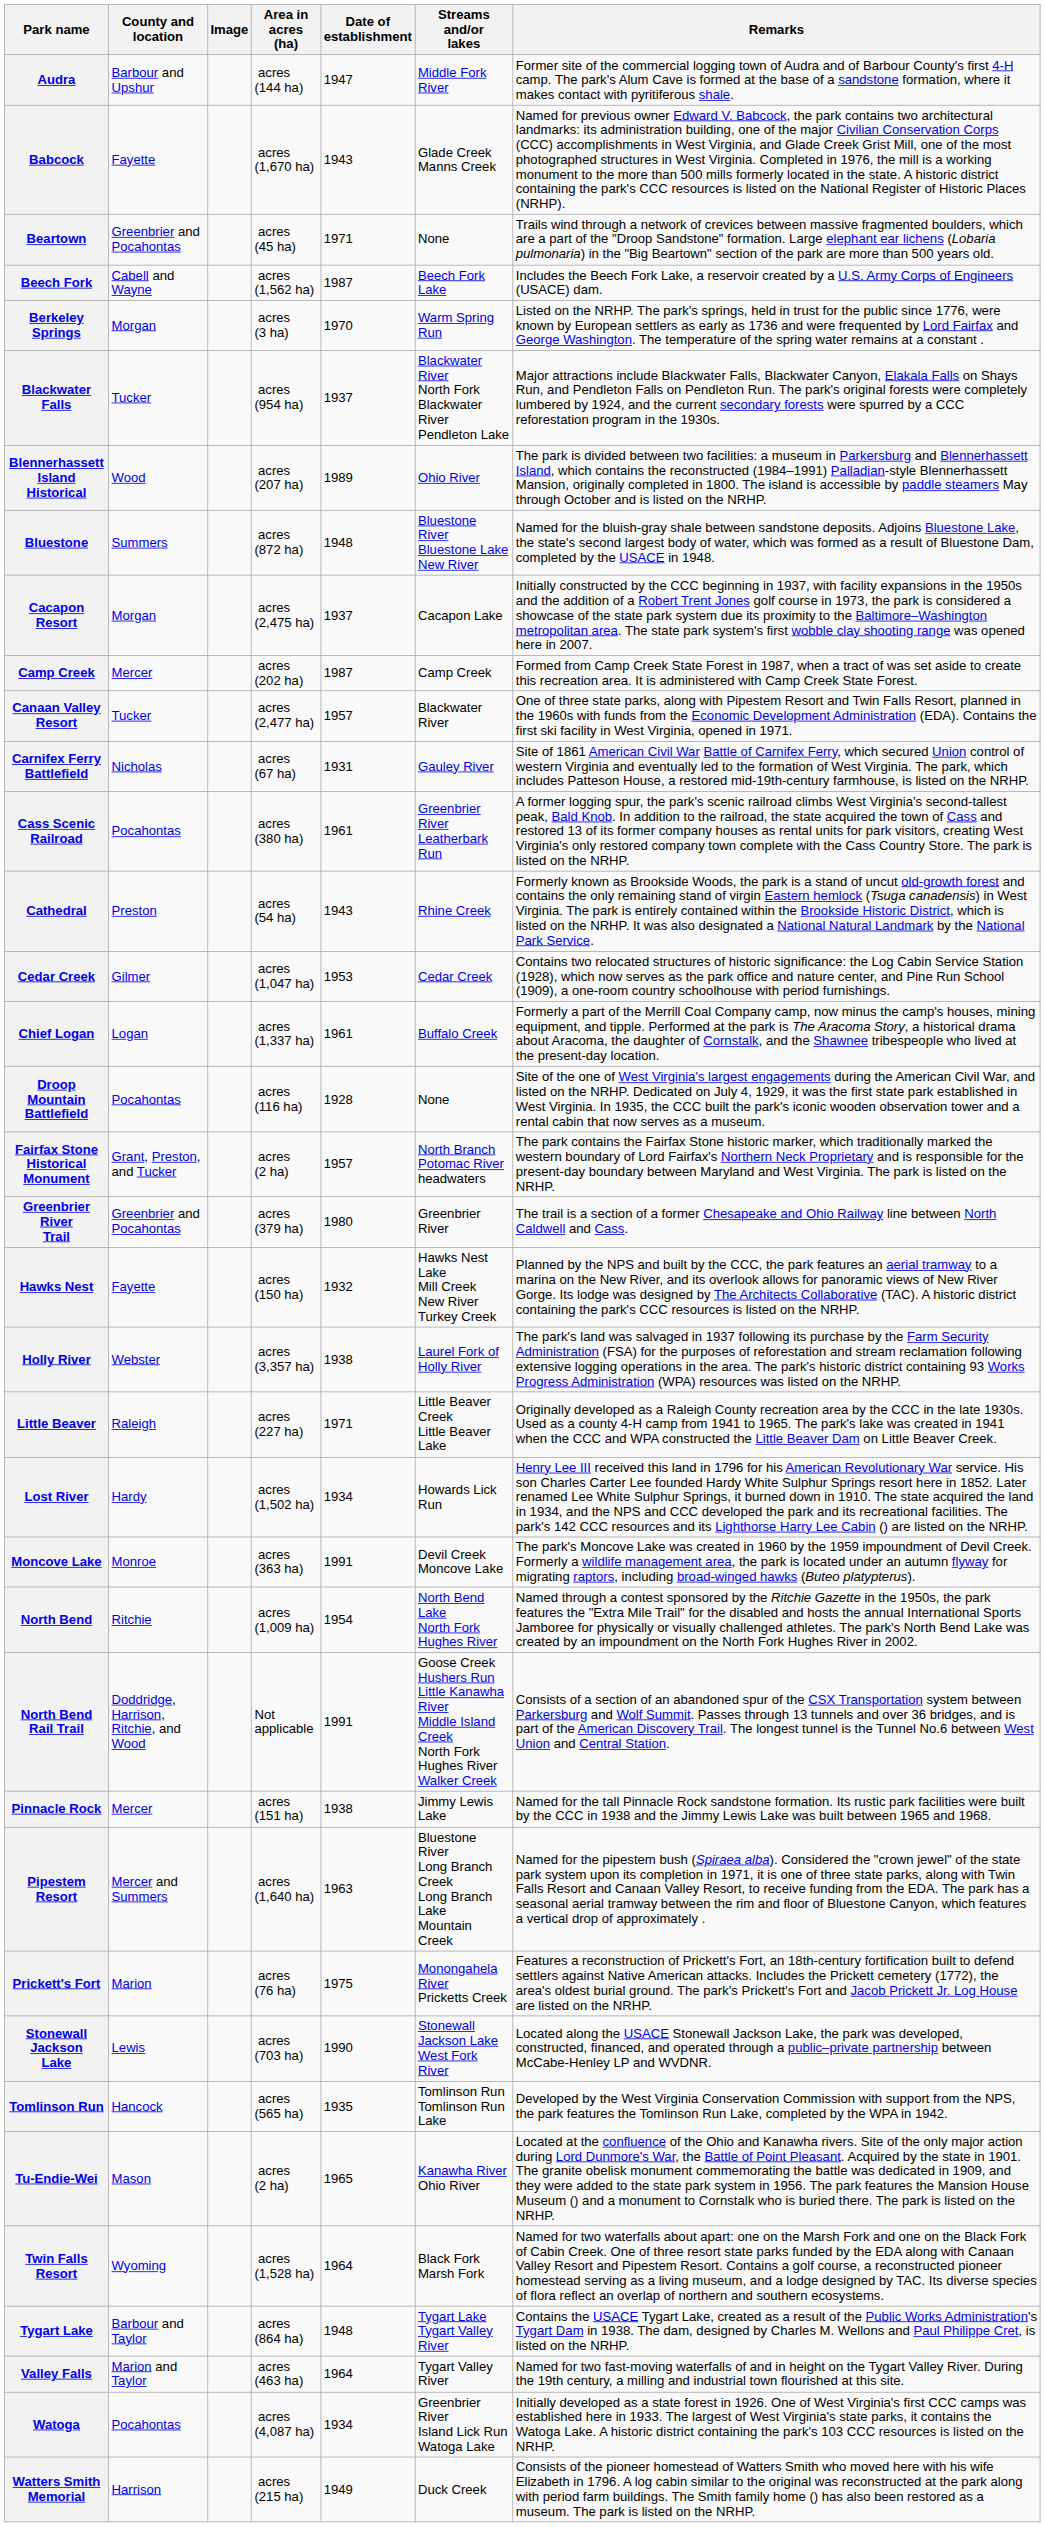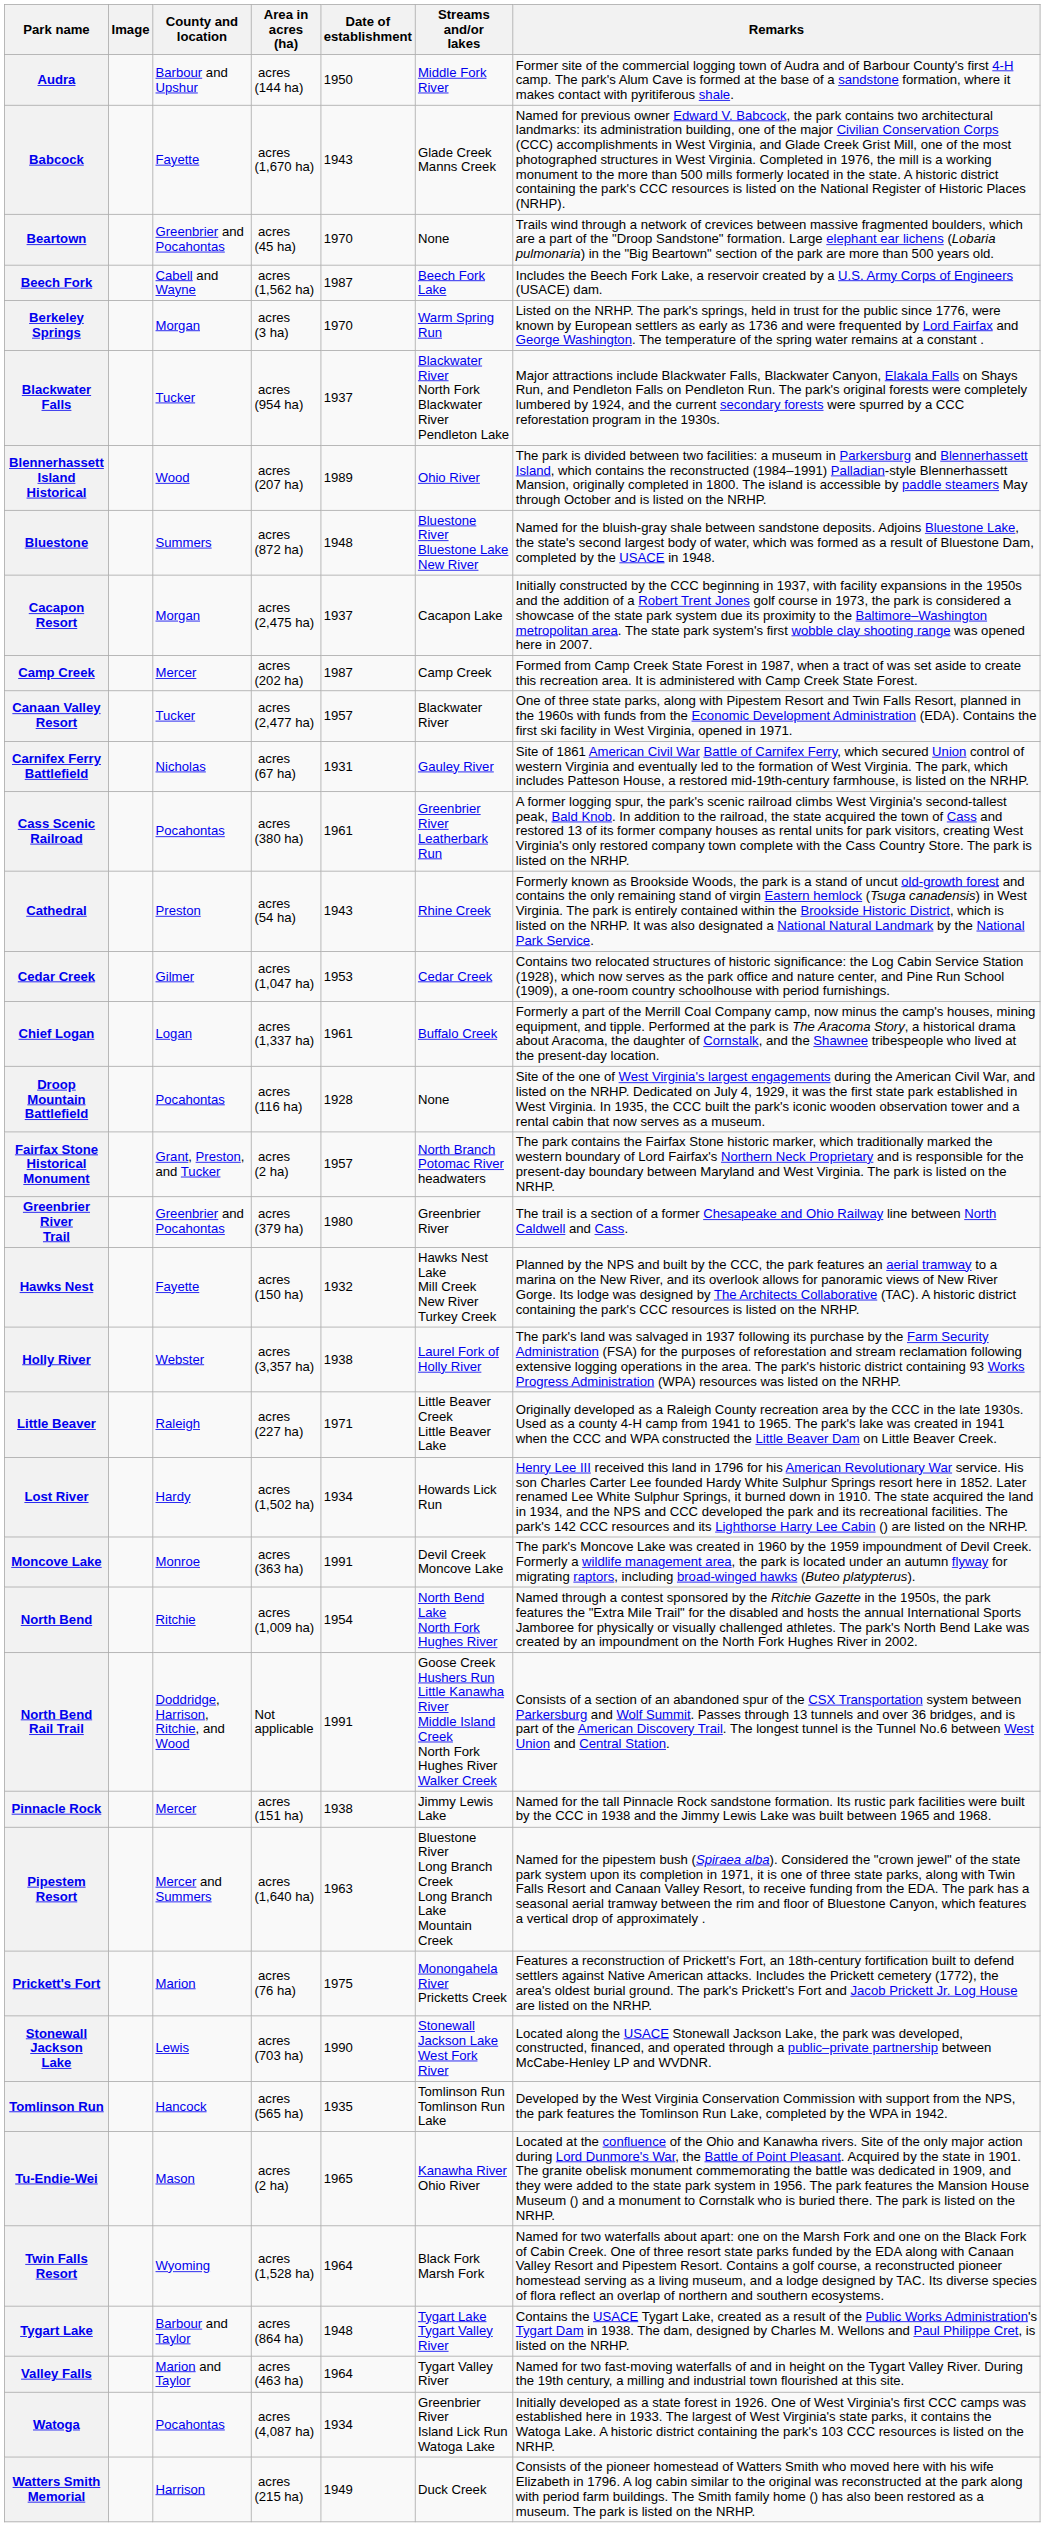columns swapped: Image <-> County and location
Audra | Date of establishment: 1947 -> 1950
Beartown | Date of establishment: 1971 -> 1970
